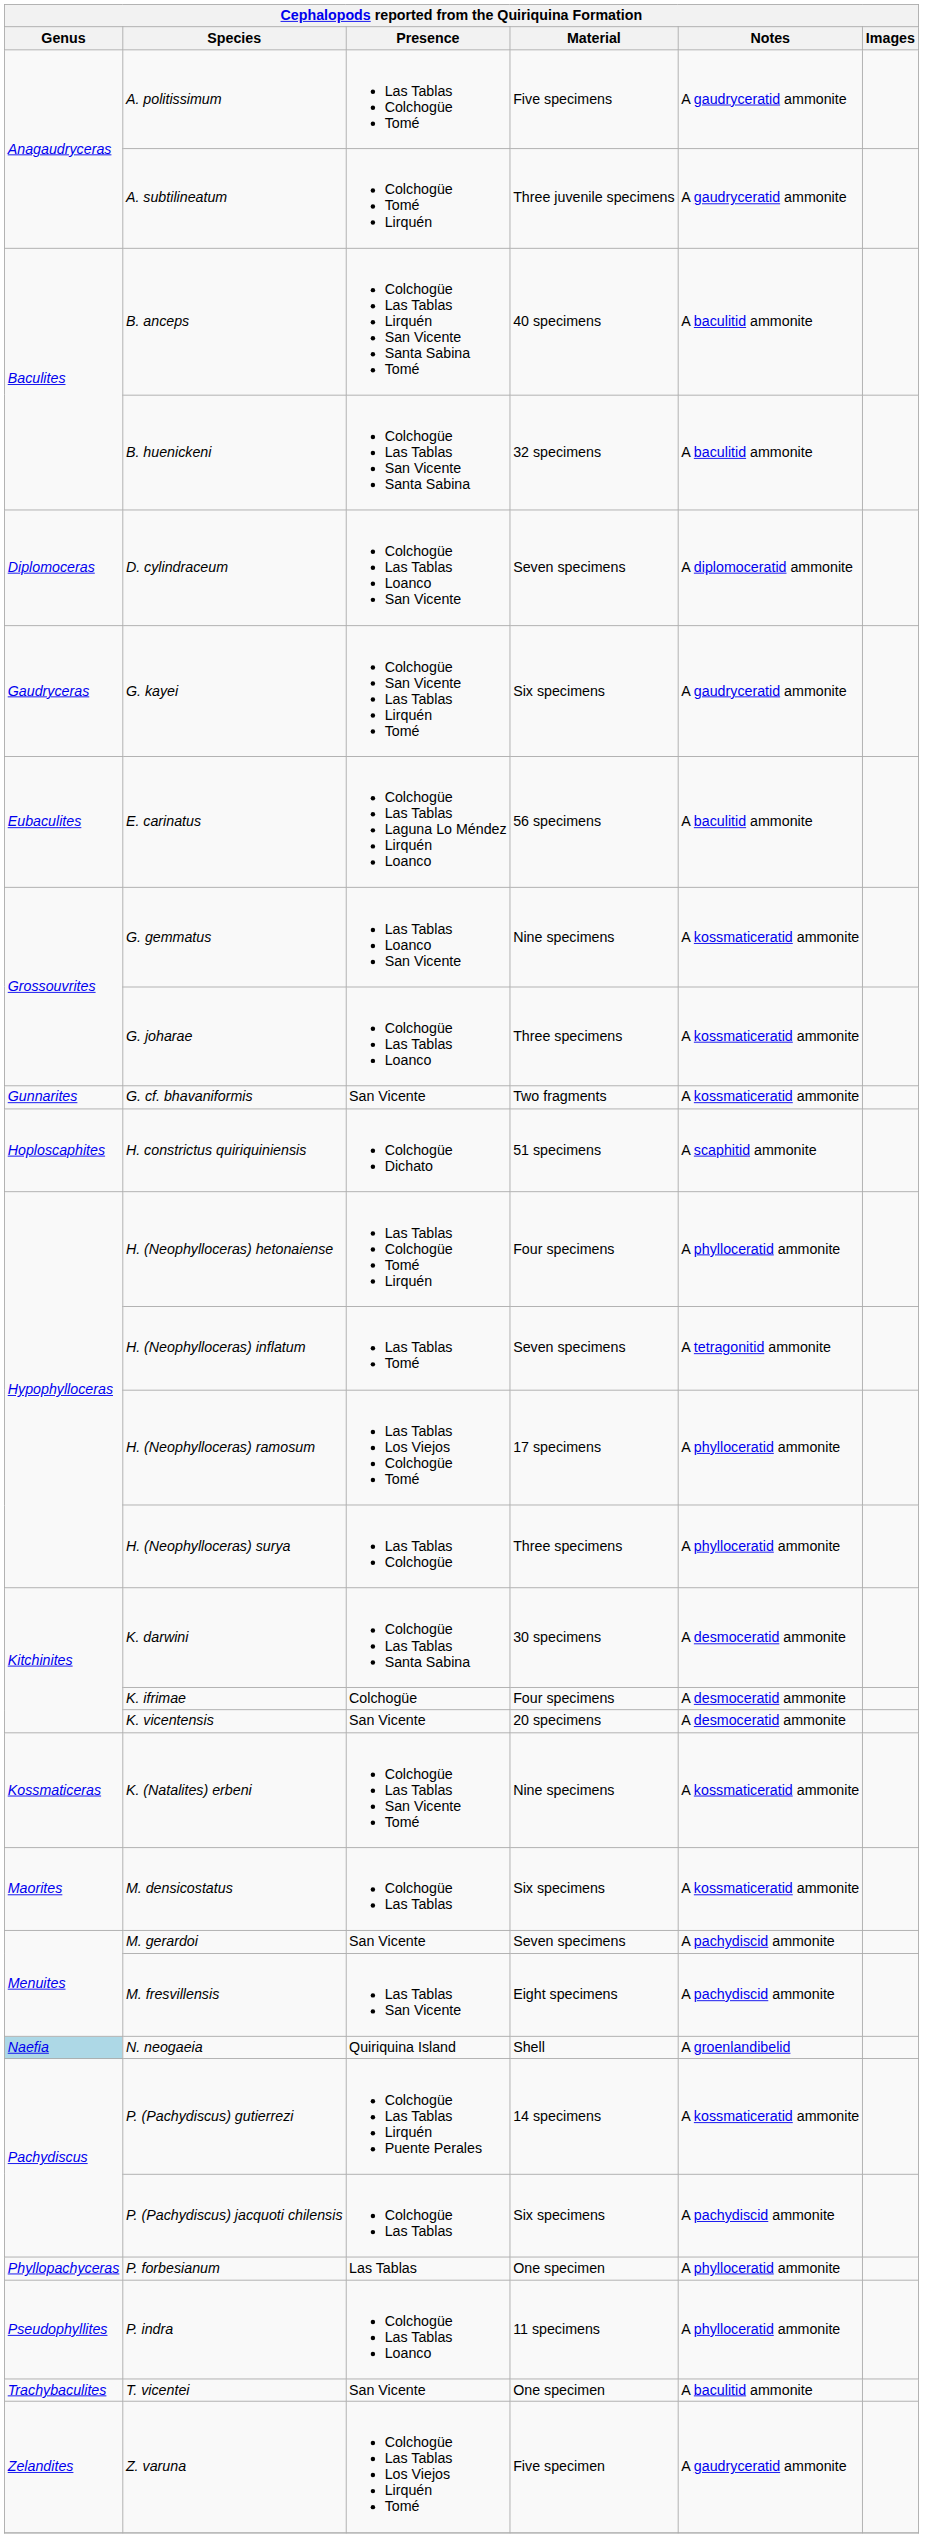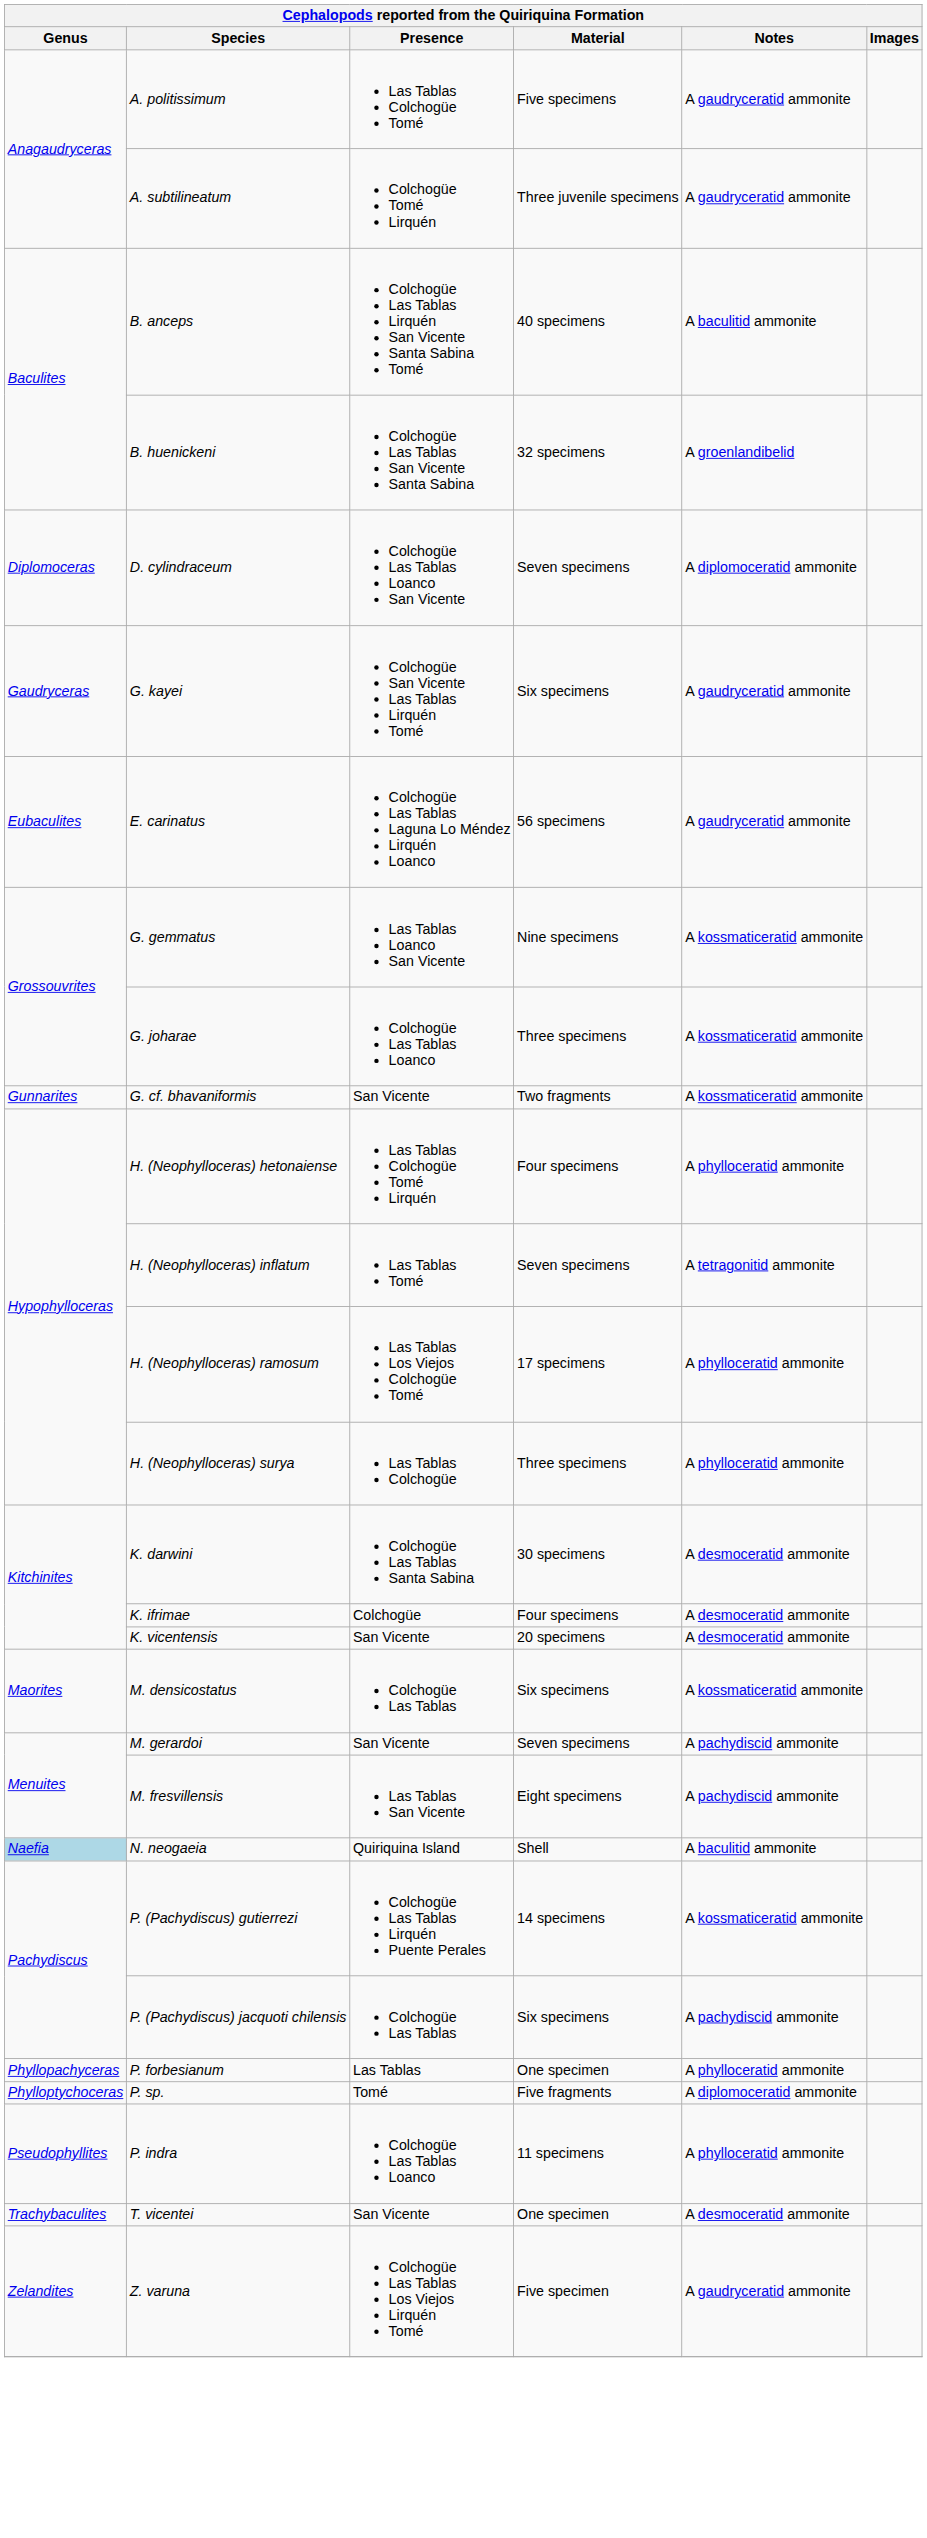B. huenickeni | Notes: A baculitid ammonite -> A groenlandibelid
E. carinatus | Notes: A baculitid ammonite -> A gaudryceratid ammonite
- row: Hoploscaphites | H. constrictus quiriquiniensis | Colchogüe Dichato | 51 specimens | A scaphitid ammonite
- row: Kossmaticeras | K. (Natalites) erbeni | Colchogüe Las Tablas San Vicente Tomé | Nine specimens | A kossmaticeratid ammonite
N. neogaeia | Notes: A groenlandibelid -> A baculitid ammonite
+ row: Phylloptychoceras | P. sp. | Tomé | Five fragments | A diplomoceratid ammonite
T. vicentei | Notes: A baculitid ammonite -> A desmoceratid ammonite
